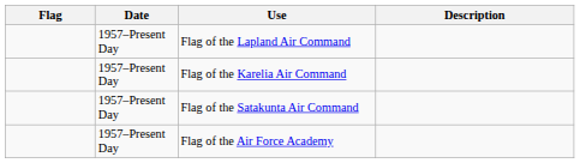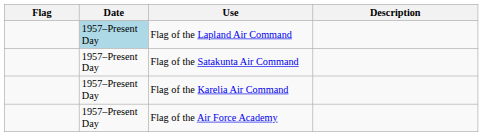Flag of the Lapland Air Command | Date: no background -> lightblue background
rows swapped: Flag of the Karelia Air Command <-> Flag of the Satakunta Air Command
